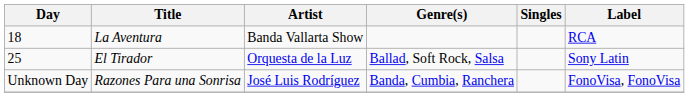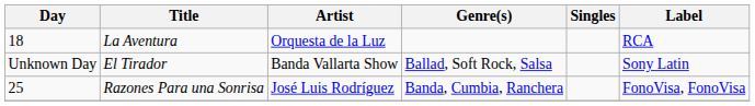La Aventura | Artist: Banda Vallarta Show -> Orquesta de la Luz
El Tirador | Day: 25 -> Unknown Day
El Tirador | Artist: Orquesta de la Luz -> Banda Vallarta Show
Razones Para una Sonrisa | Day: Unknown Day -> 25
